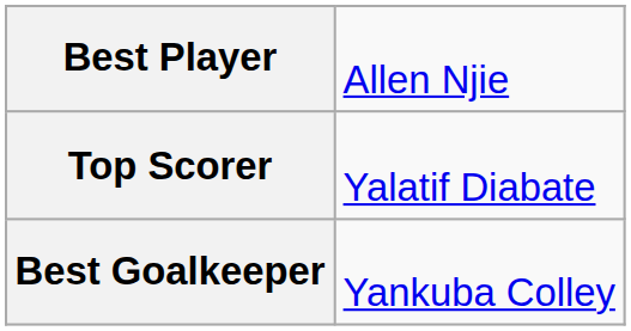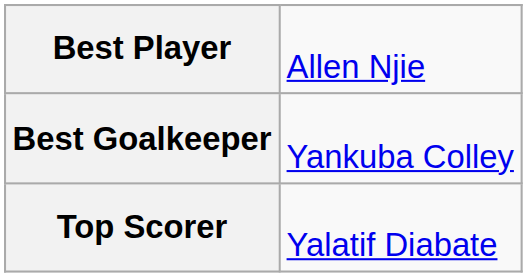rows swapped: Best Goalkeeper <-> Top Scorer
